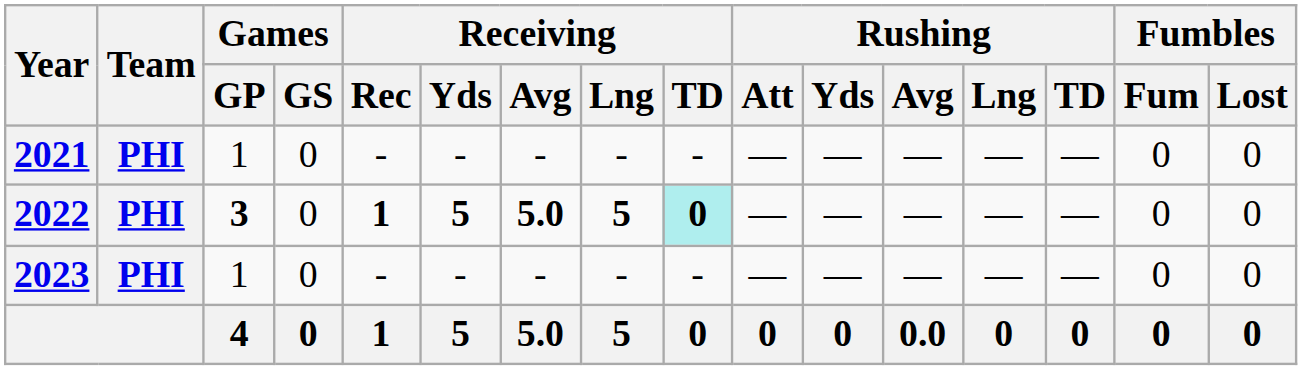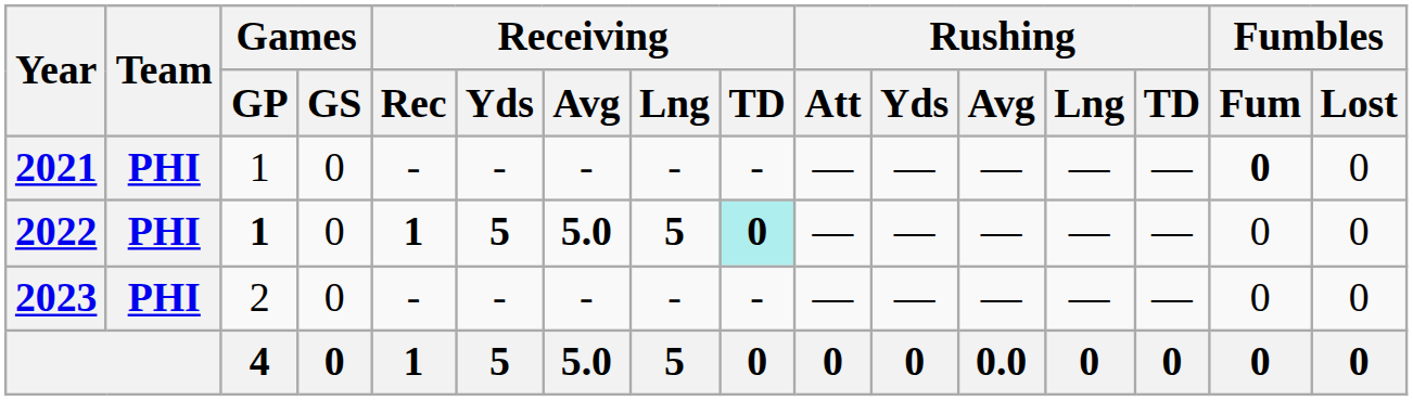2021 | Fumbles / Fum: normal -> bold
2022 | Games / GP: 3 -> 1
2023 | Games / GP: 1 -> 2
